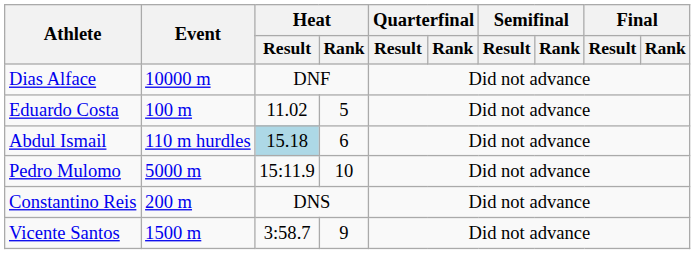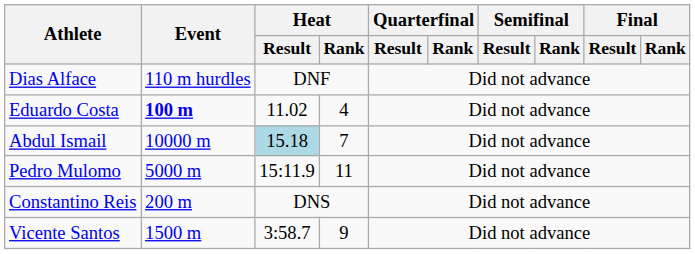Dias Alface | Event: 10000 m -> 110 m hurdles
Eduardo Costa | Event: normal -> bold
Eduardo Costa | Heat / Rank: 5 -> 4
Abdul Ismail | Event: 110 m hurdles -> 10000 m
Abdul Ismail | Heat / Rank: 6 -> 7
Pedro Mulomo | Heat / Rank: 10 -> 11
